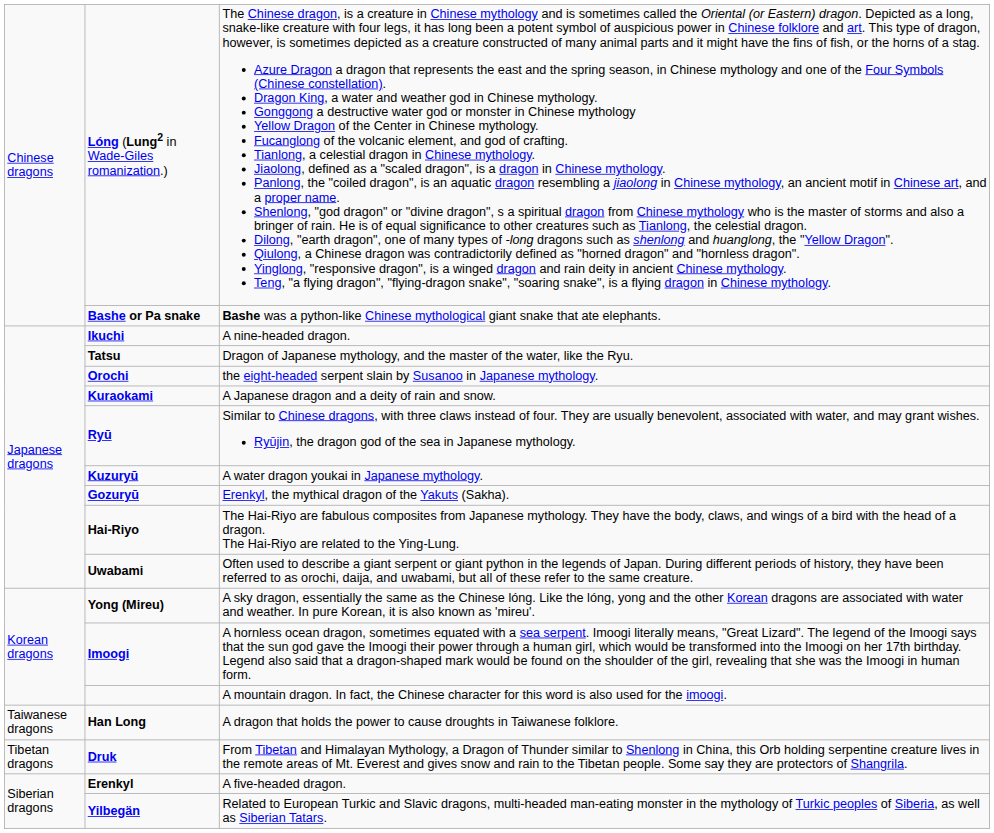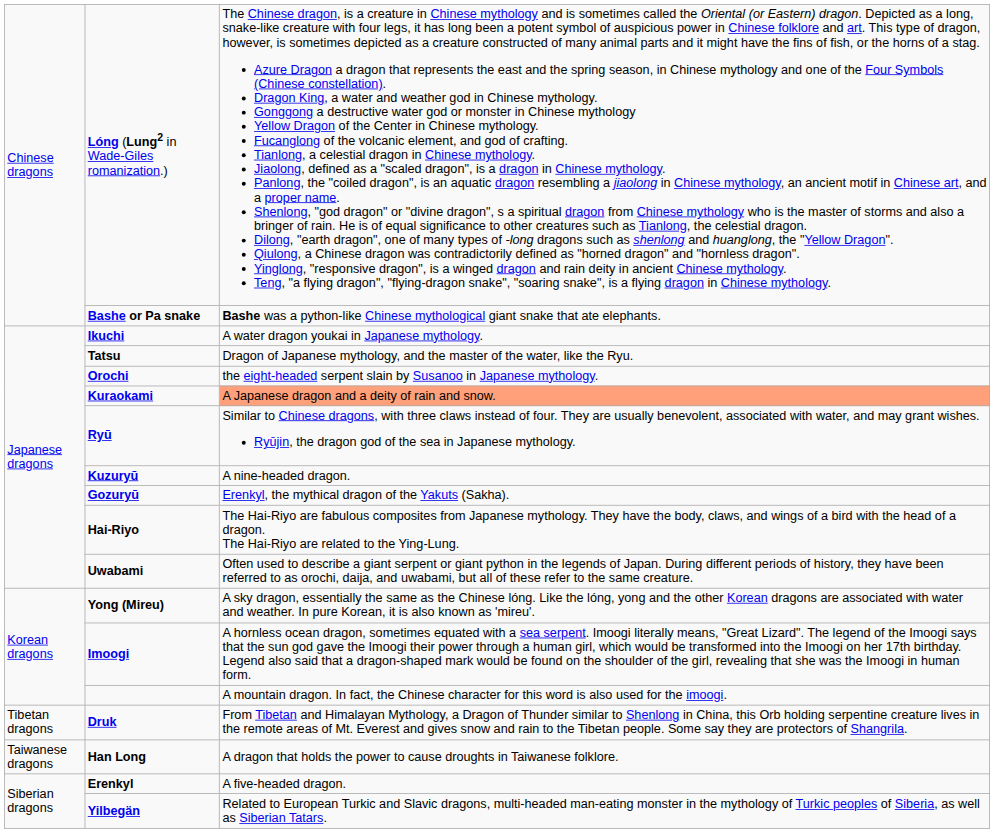Ikuchi | column 3: A nine-headed dragon. -> A water dragon youkai in Japanese mythology.
Kuraokami | column 3: no background -> lightsalmon background
Kuzuryū | column 3: A water dragon youkai in Japanese mythology. -> A nine-headed dragon.
rows swapped: Han Long <-> Druk
